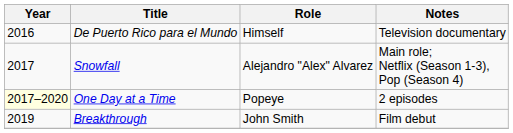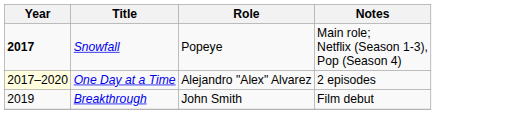- row: 2016 | De Puerto Rico para el Mundo | Himself | Television documentary
Snowfall | Year: normal -> bold
Snowfall | Role: Alejandro "Alex" Alvarez -> Popeye
One Day at a Time | Role: Popeye -> Alejandro "Alex" Alvarez
